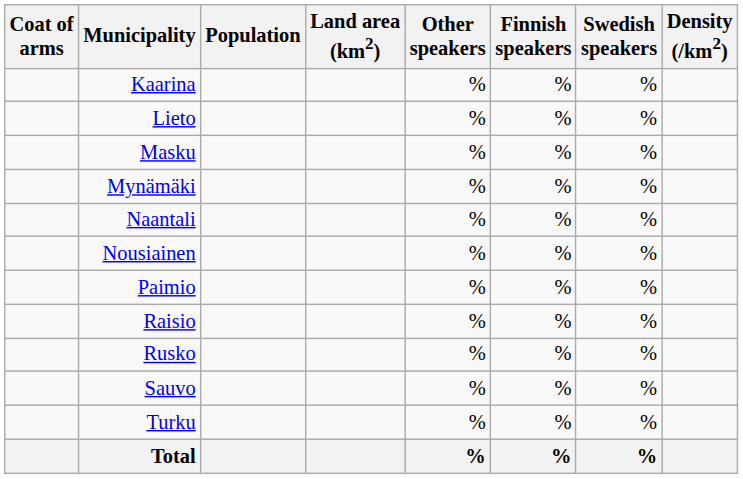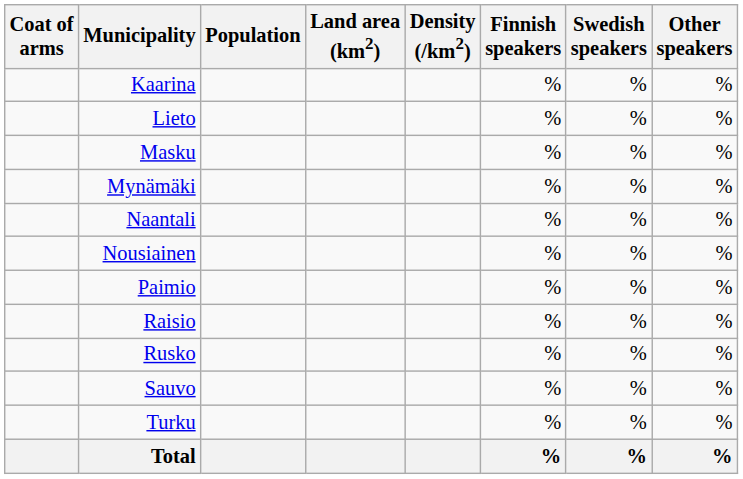columns swapped: Density (/km2) <-> Other speakers
